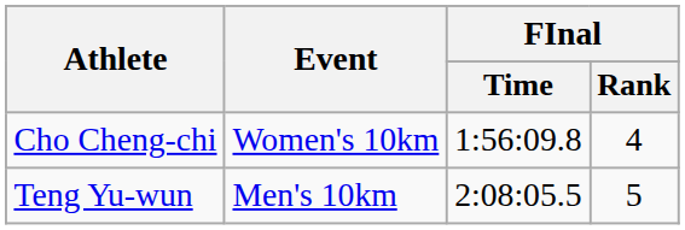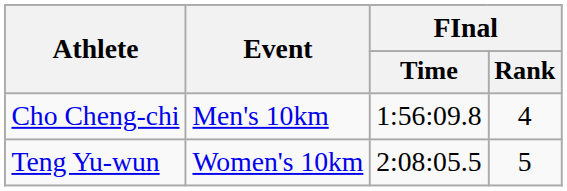Cho Cheng-chi | Event: Women's 10km -> Men's 10km
Teng Yu-wun | Event: Men's 10km -> Women's 10km
